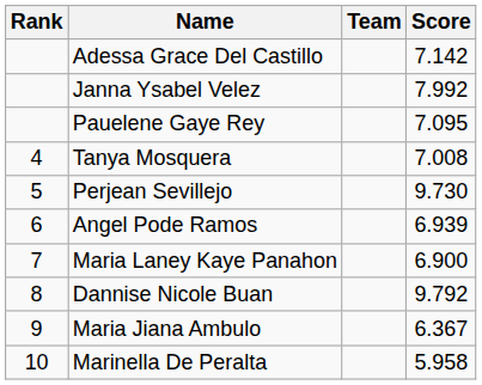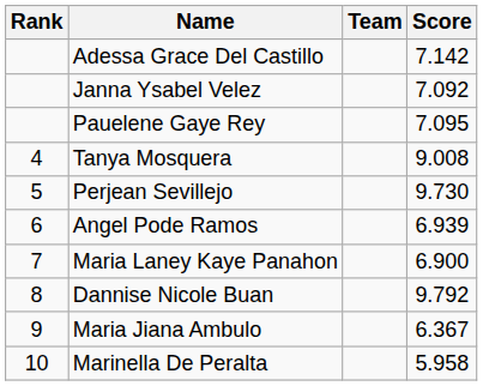Janna Ysabel Velez | Score: 7.992 -> 7.092
Tanya Mosquera | Score: 7.008 -> 9.008
